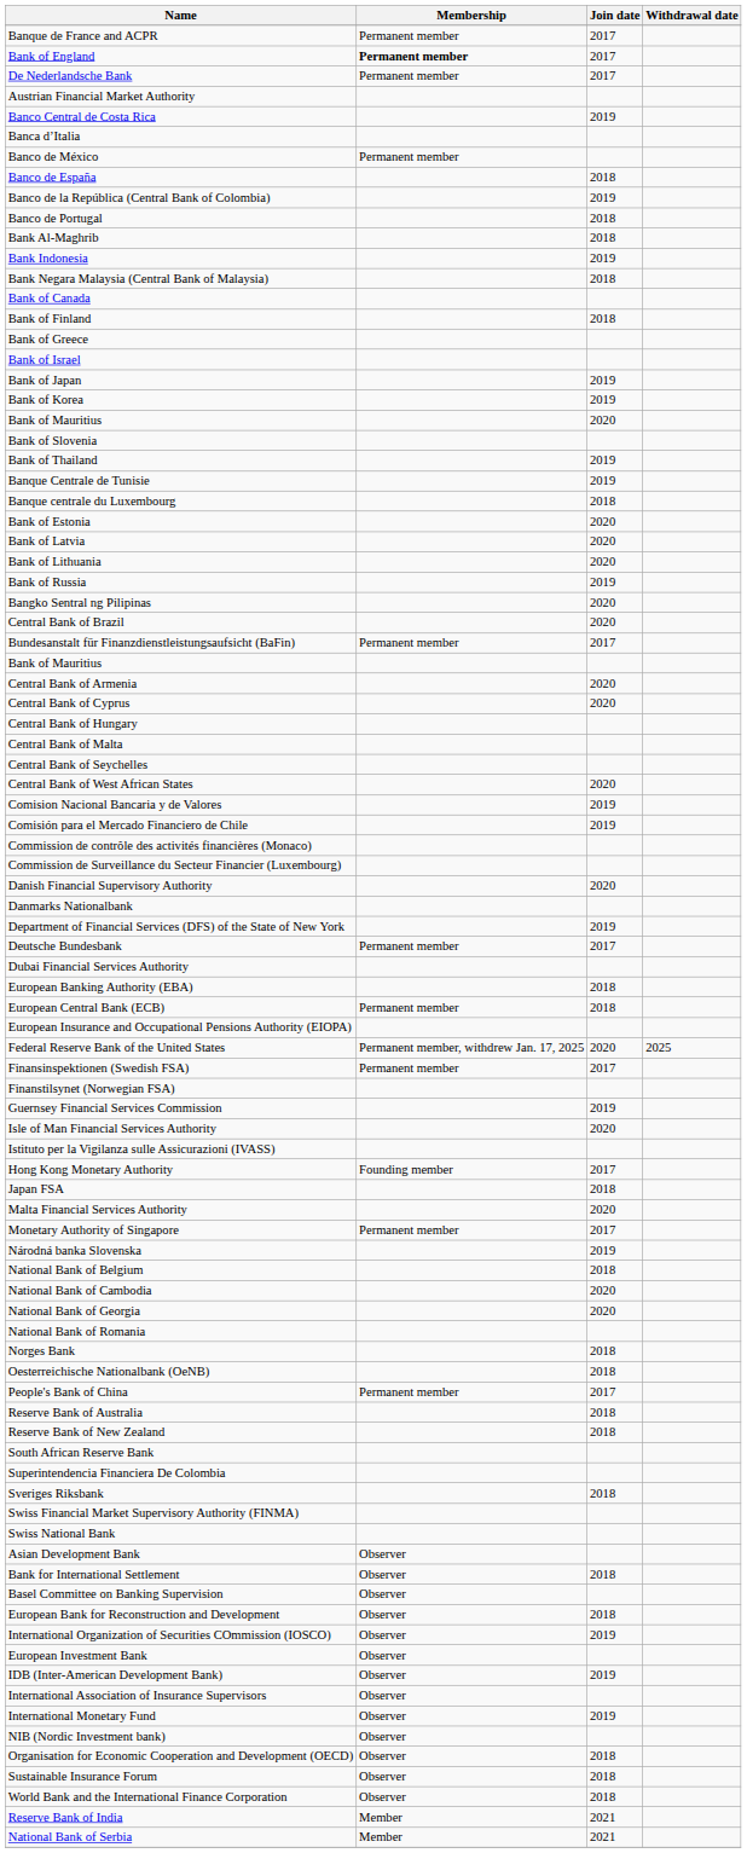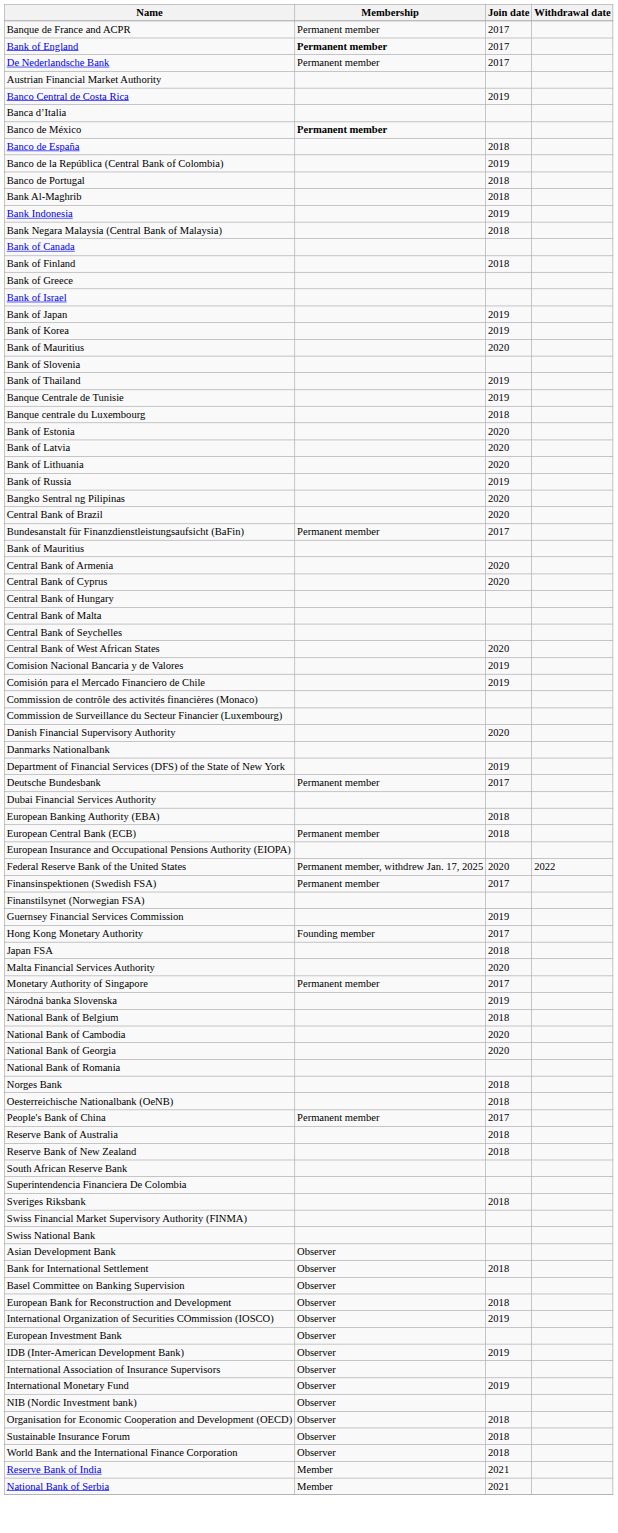Banco de México | Membership: normal -> bold
Federal Reserve Bank of the United States | Withdrawal date: 2025 -> 2022
- row: Isle of Man Financial Services Authority | 2020
- row: Istituto per la Vigilanza sulle Assicurazioni (IVASS)
